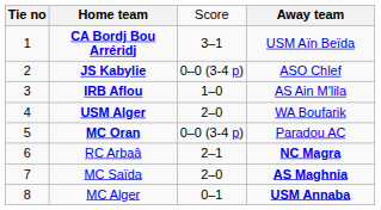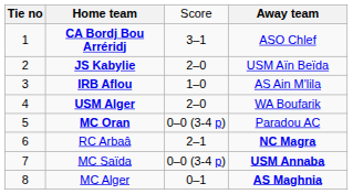CA Bordj Bou Arréridj | column 4: USM Aïn Beïda -> ASO Chlef
JS Kabylie | column 3: 0–0 (3-4 p) -> 2–0
JS Kabylie | column 4: ASO Chlef -> USM Aïn Beïda
MC Saïda | column 3: 2–0 -> 0–0 (3-4 p)
MC Saïda | column 4: AS Maghnia -> USM Annaba
MC Alger | column 4: USM Annaba -> AS Maghnia
